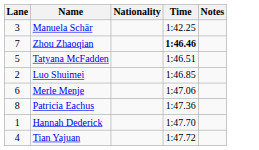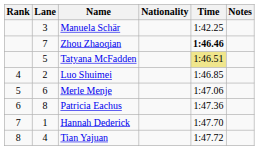+ column: Rank | 4 | 5 | 6 | 7 | 8
Tatyana McFadden | Time: no background -> khaki background
